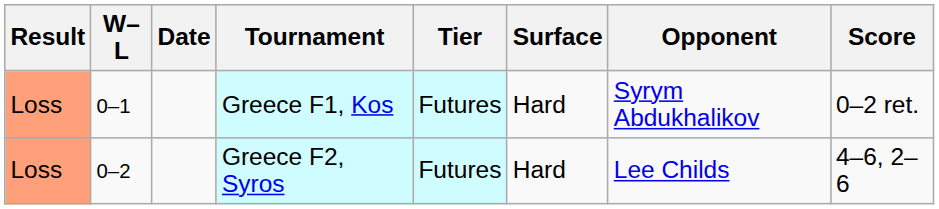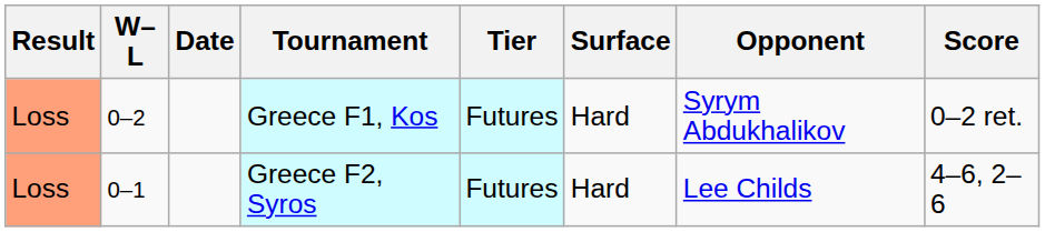Greece F1, Kos | W–L: 0–1 -> 0–2
Greece F2, Syros | W–L: 0–2 -> 0–1
